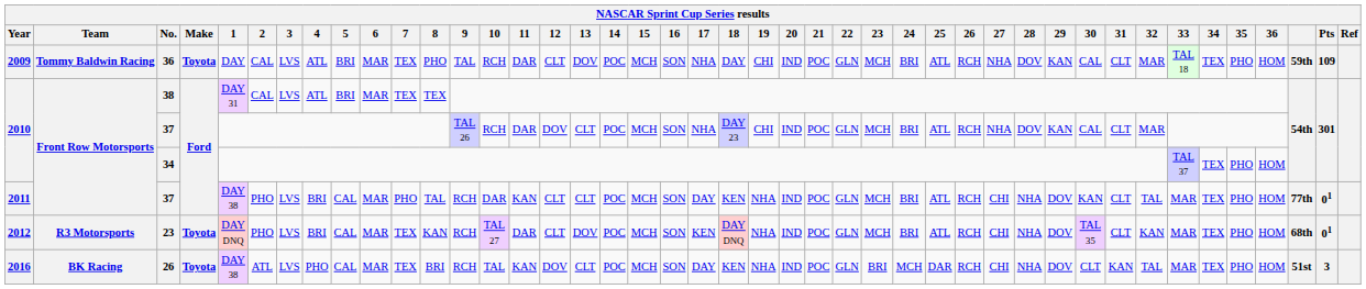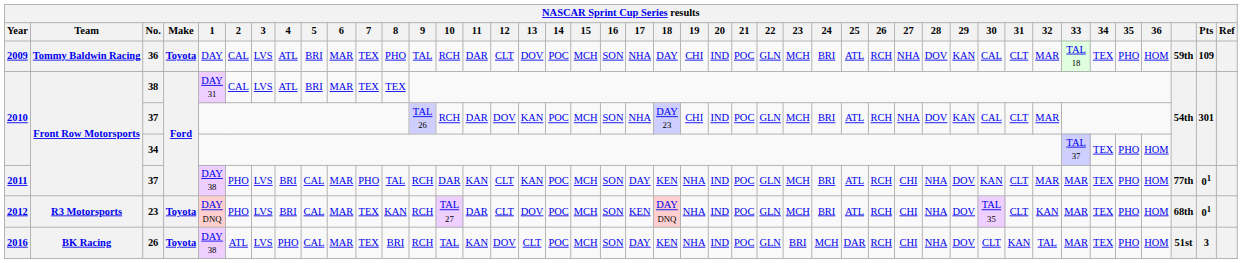2010 / 37 | 13: CLT -> KAN
2011 / 37 | 13: CLT -> KAN
2011 / 37 | 32: TAL -> MAR
